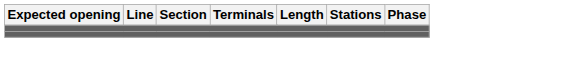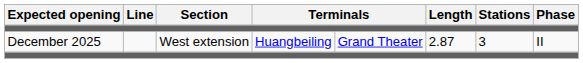+ row: December 2025 | West extension | Huangbeiling | Grand Theater | 2.87 | 3 | II
